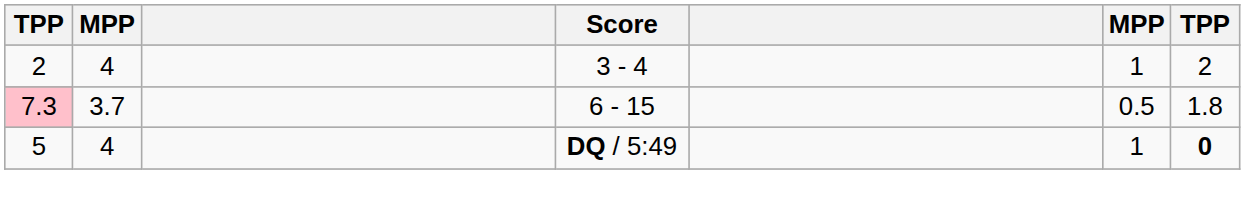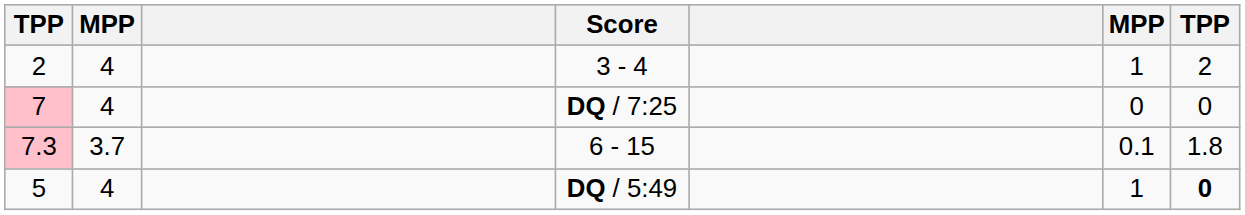+ row: 7 | 4 | DQ / 7:25 | 0 | 0
6 - 15 | column 6: 0.5 -> 0.1
